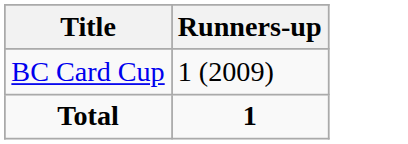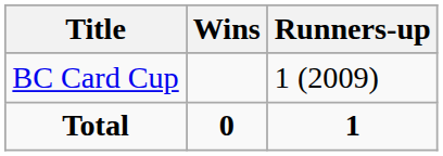+ column: Wins | 0
